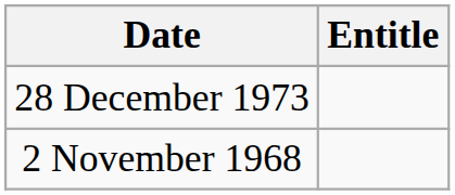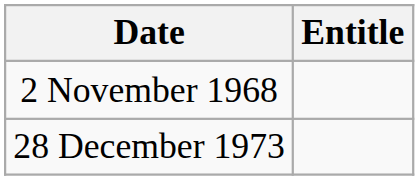rows swapped: 2 November 1968 <-> 28 December 1973
